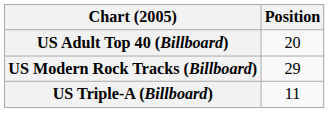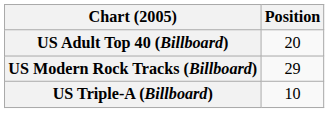US Triple-A (Billboard) | Position: 11 -> 10
